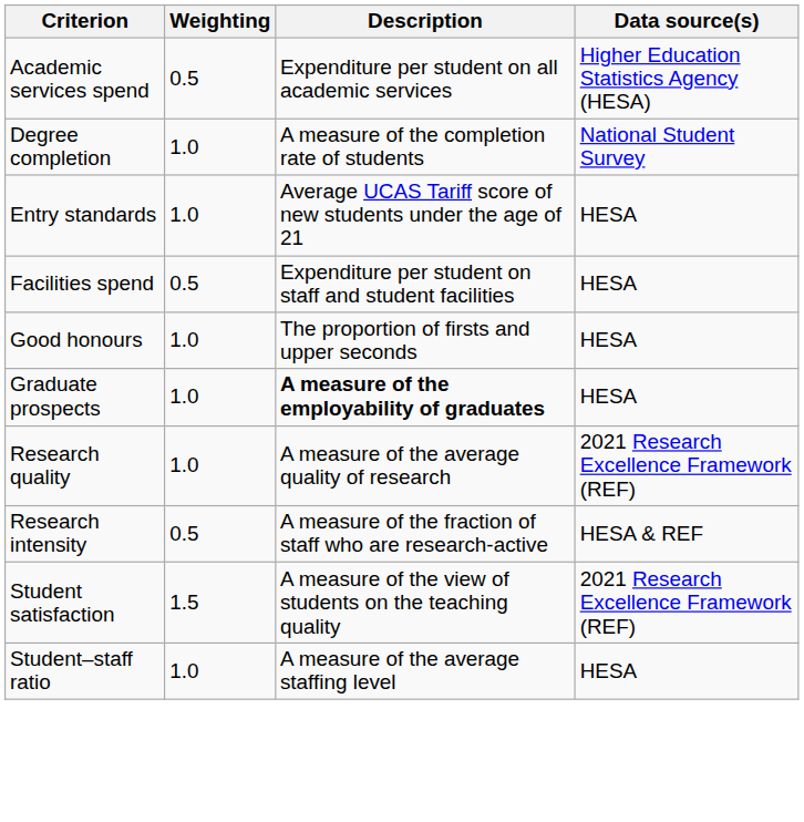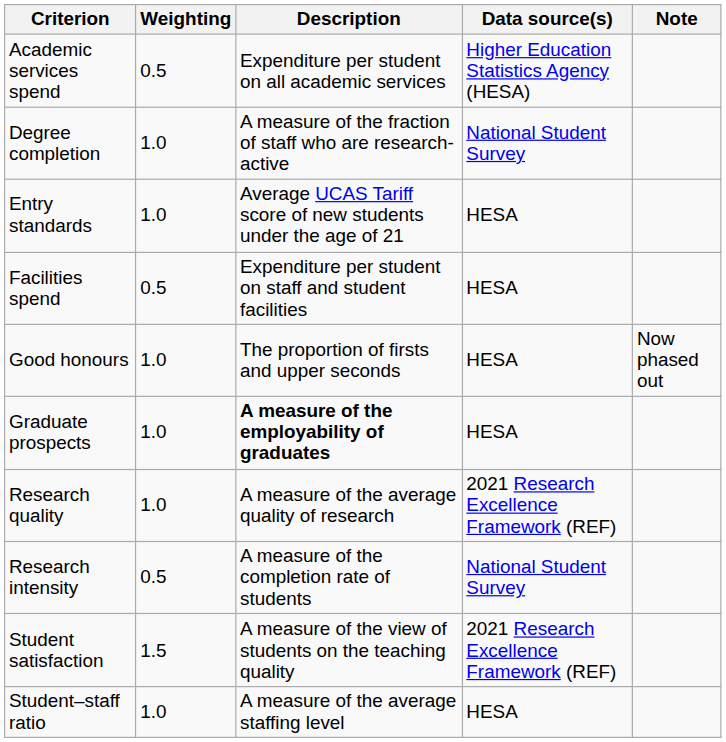+ column: Note | Now phased out
Degree completion | Description: A measure of the completion rate of students -> A measure of the fraction of staff who are research-active
Research intensity | Description: A measure of the fraction of staff who are research-active -> A measure of the completion rate of students
Research intensity | Data source(s): HESA & REF -> National Student Survey
